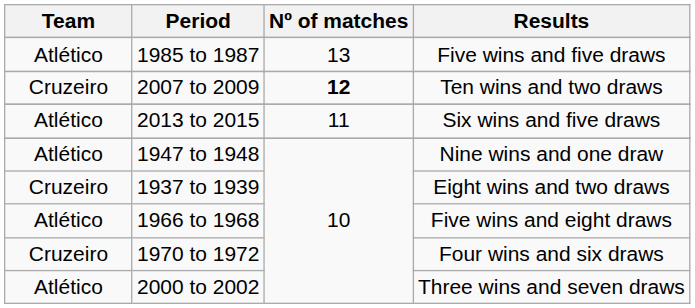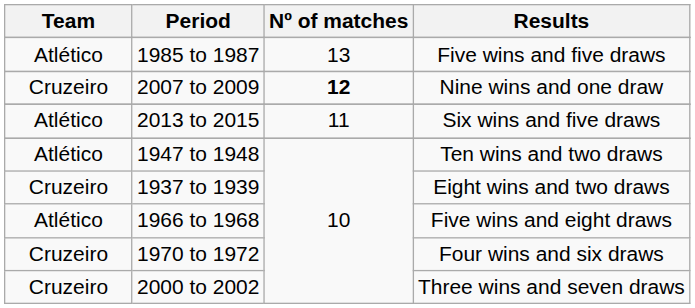2007 to 2009 | Results: Ten wins and two draws -> Nine wins and one draw
1947 to 1948 | Results: Nine wins and one draw -> Ten wins and two draws
2000 to 2002 | Team: Atlético -> Cruzeiro
